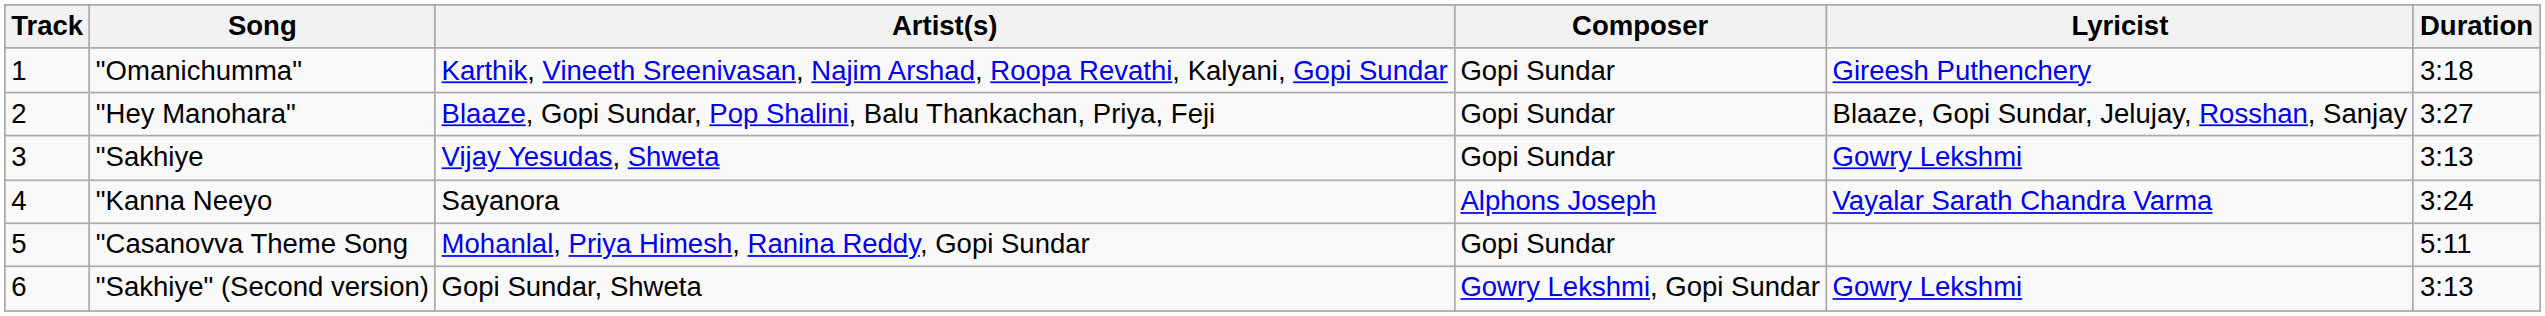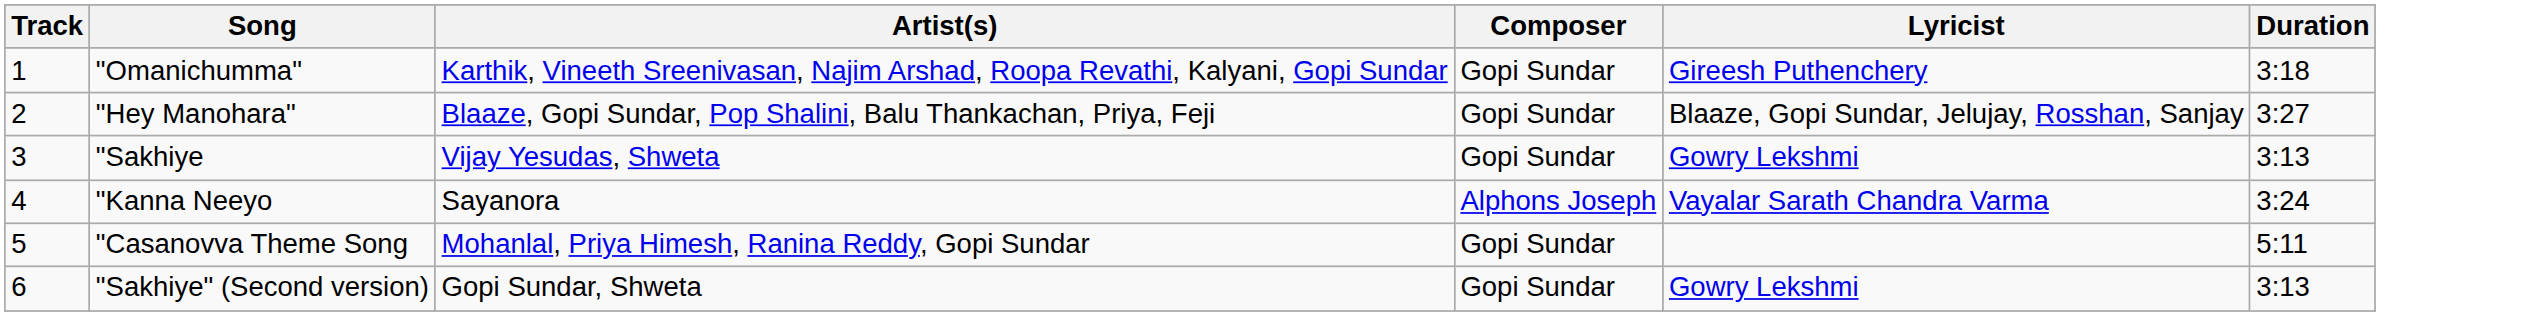"Sakhiye" (Second version) | Composer: Gowry Lekshmi, Gopi Sundar -> Gopi Sundar
